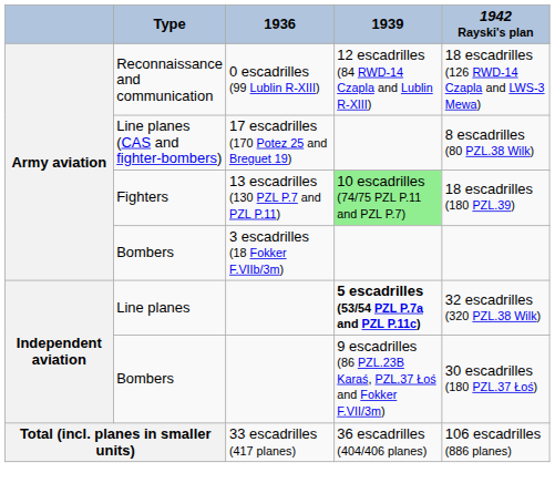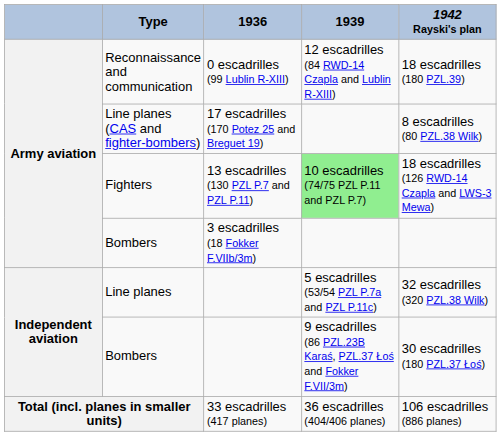Reconnaissance and communication | 1942 Rayski's plan: 18 escadrilles (126 RWD-14 Czapla and LWS-3 Mewa) -> 18 escadrilles (180 PZL.39)
Fighters | 1942 Rayski's plan: 18 escadrilles (180 PZL.39) -> 18 escadrilles (126 RWD-14 Czapla and LWS-3 Mewa)
Line planes | 1939: bold -> normal
